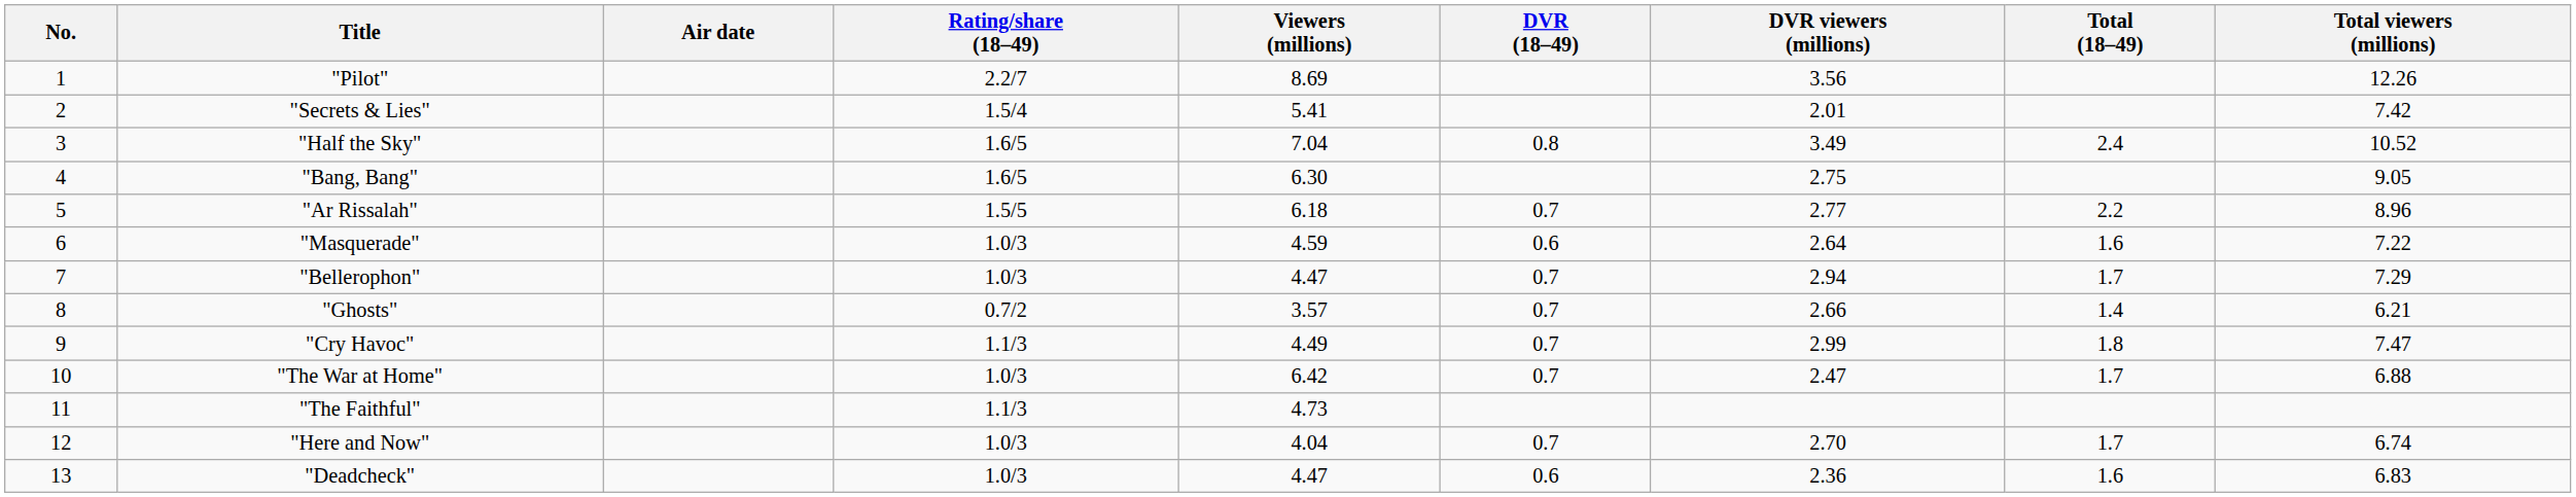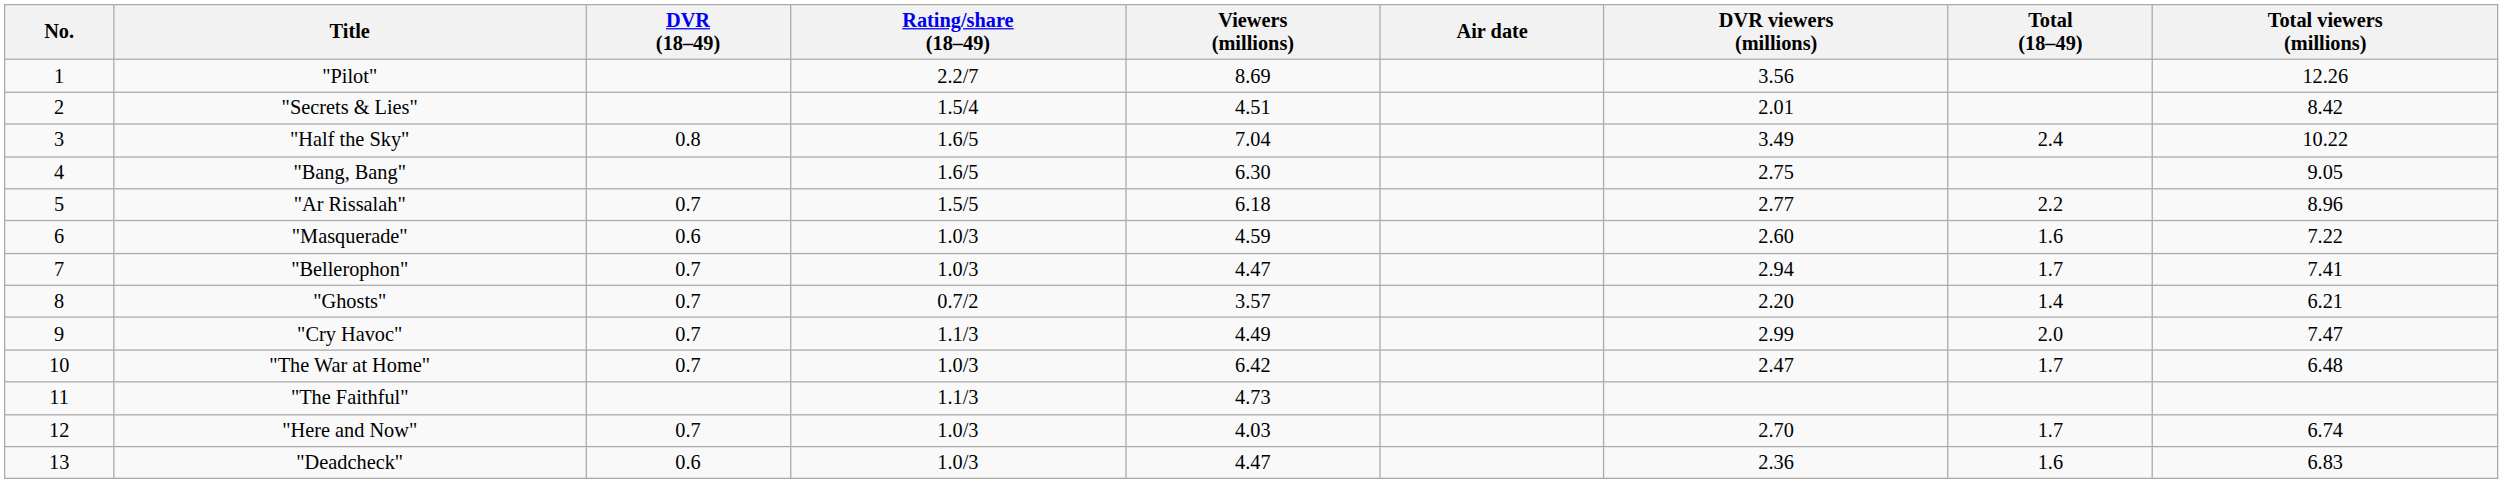columns swapped: Air date <-> DVR (18–49)
"Secrets & Lies" | Viewers (millions): 5.41 -> 4.51
"Secrets & Lies" | Total viewers (millions): 7.42 -> 8.42
"Half the Sky" | Total viewers (millions): 10.52 -> 10.22
"Masquerade" | DVR viewers (millions): 2.64 -> 2.60
"Bellerophon" | Total viewers (millions): 7.29 -> 7.41
"Ghosts" | DVR viewers (millions): 2.66 -> 2.20
"Cry Havoc" | Total (18–49): 1.8 -> 2.0
"The War at Home" | Total viewers (millions): 6.88 -> 6.48
"Here and Now" | Viewers (millions): 4.04 -> 4.03
